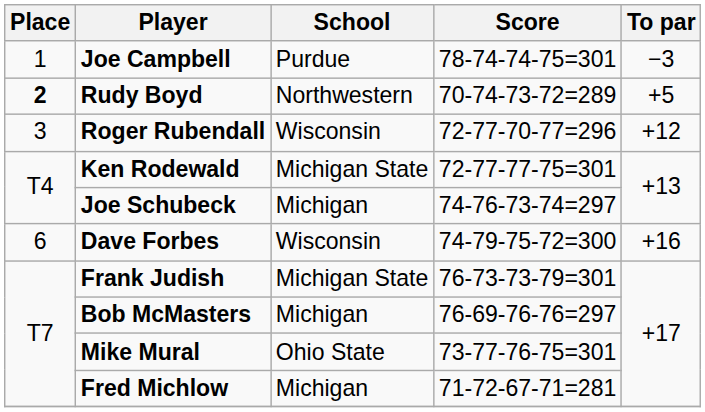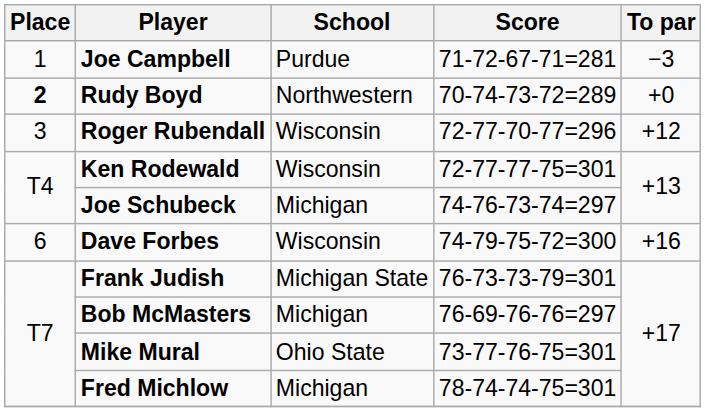Joe Campbell | Score: 78-74-74-75=301 -> 71-72-67-71=281
Rudy Boyd | To par: +5 -> +0
Ken Rodewald | School: Michigan State -> Wisconsin
Fred Michlow | Score: 71-72-67-71=281 -> 78-74-74-75=301
